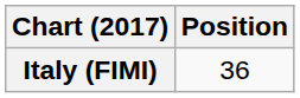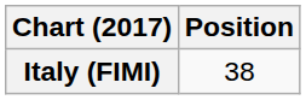Italy (FIMI) | Position: 36 -> 38
